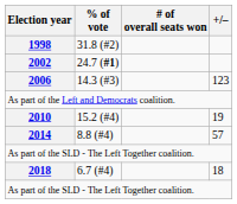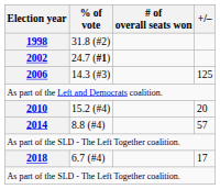2006 | +/–: 123 -> 125
2010 | +/–: 19 -> 20
2018 | +/–: 18 -> 17
